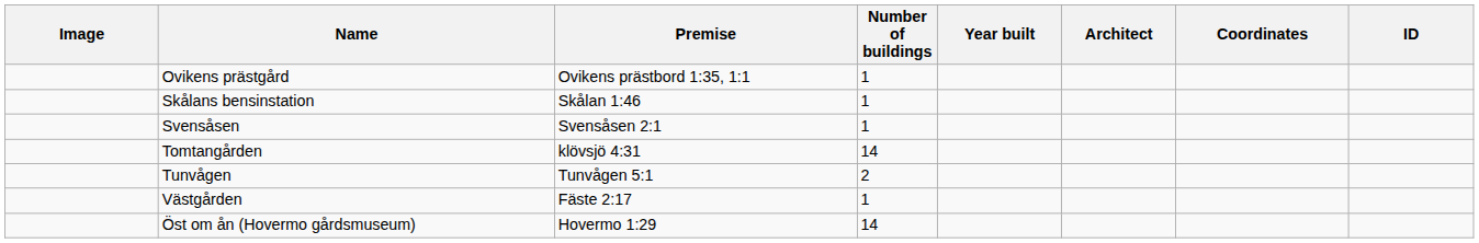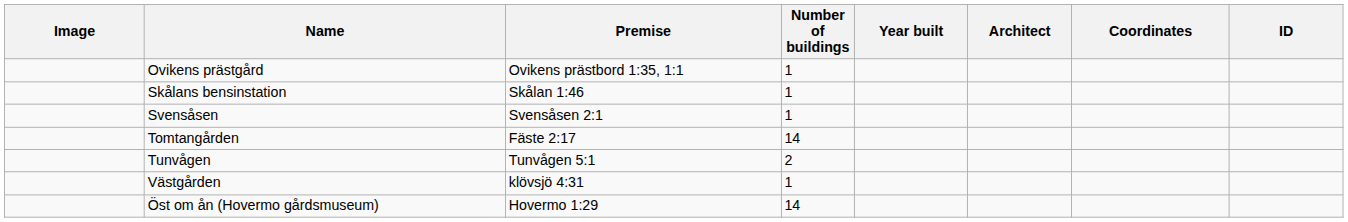Tomtangården | Premise: klövsjö 4:31 -> Fäste 2:17
Västgården | Premise: Fäste 2:17 -> klövsjö 4:31
